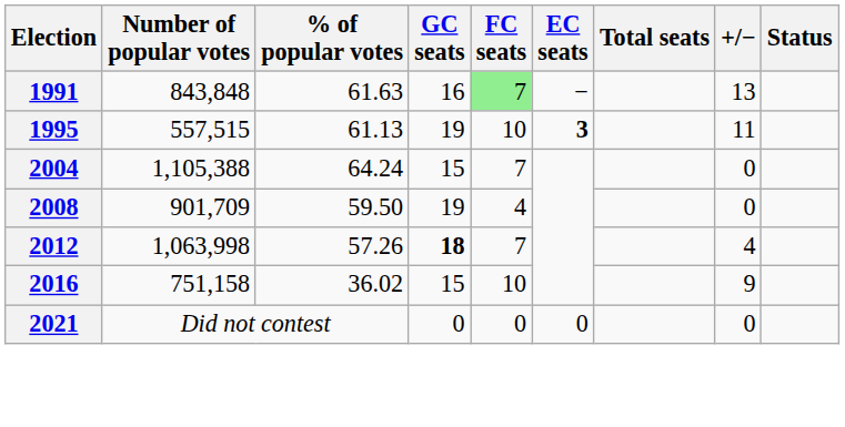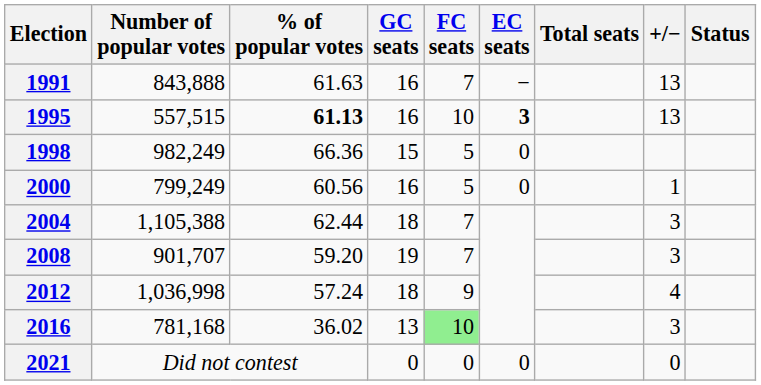1991 | Number of popular votes: 843,848 -> 843,888
1991 | FC seats: lightgreen background -> no background
1995 | % of popular votes: normal -> bold
1995 | GC seats: 19 -> 16
1995 | +/−: 11 -> 13
+ row: 1998 | 982,249 | 66.36 | 15 | 5 | 0
+ row: 2000 | 799,249 | 60.56 | 16 | 5 | 0 | 1
2004 | % of popular votes: 64.24 -> 62.44
2004 | GC seats: 15 -> 18
2004 | +/−: 0 -> 3
2008 | Number of popular votes: 901,709 -> 901,707
2008 | % of popular votes: 59.50 -> 59.20
2008 | FC seats: 4 -> 7
2008 | +/−: 0 -> 3
2012 | Number of popular votes: 1,063,998 -> 1,036,998
2012 | % of popular votes: 57.26 -> 57.24
2012 | GC seats: bold -> normal
2012 | FC seats: 7 -> 9
2016 | Number of popular votes: 751,158 -> 781,168
2016 | GC seats: 15 -> 13
2016 | FC seats: no background -> lightgreen background
2016 | +/−: 9 -> 3
